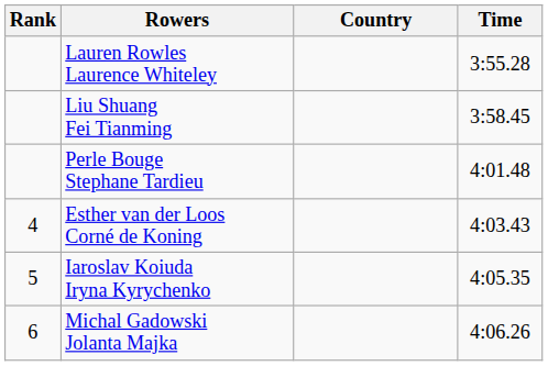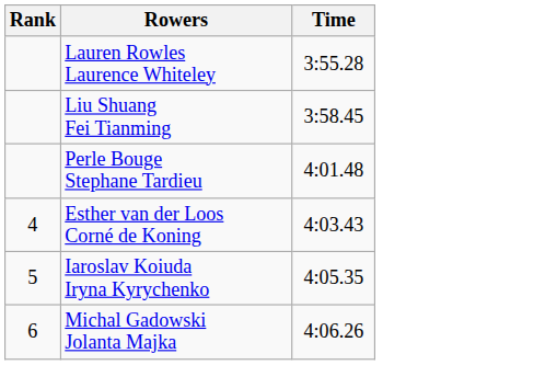- column: Country
